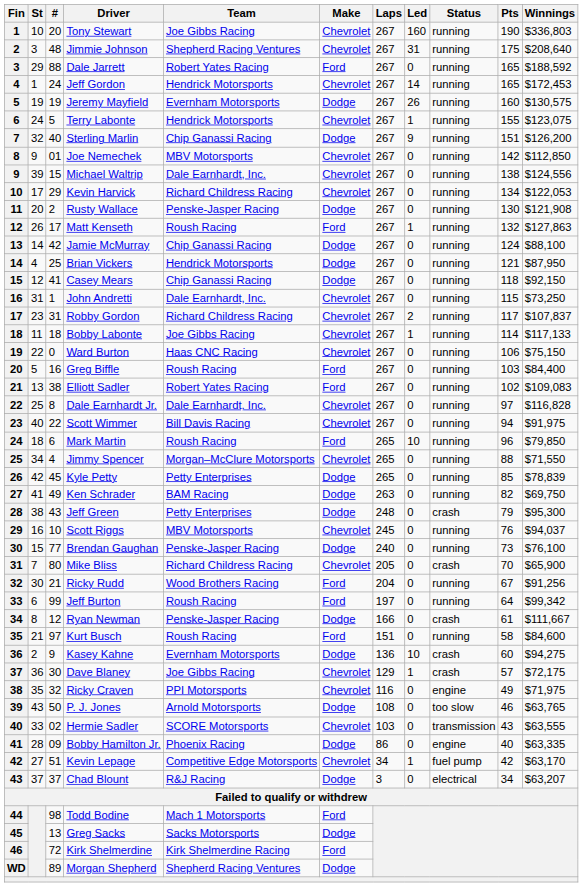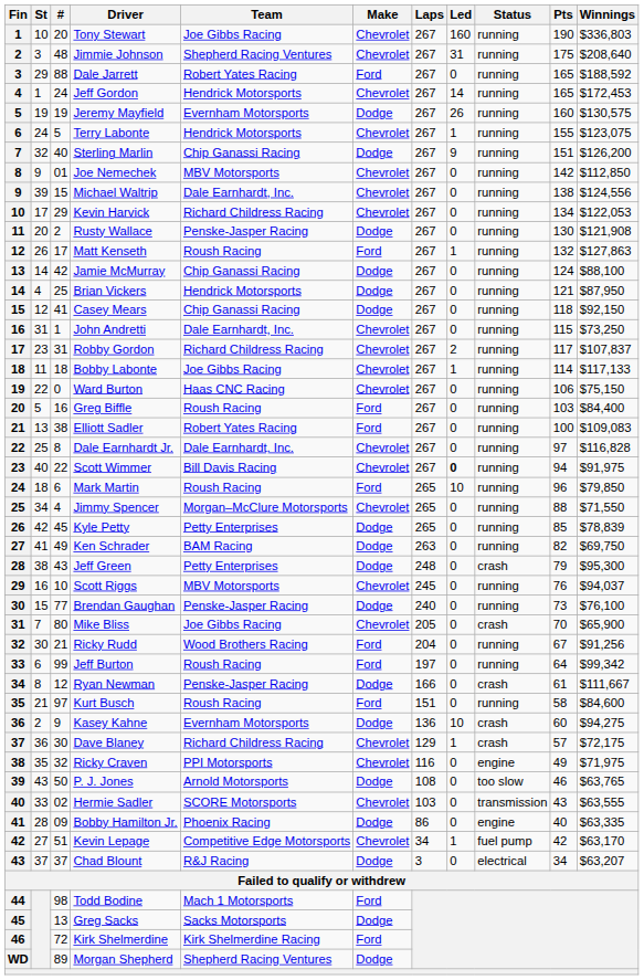Elliott Sadler | Pts: 102 -> 100
Scott Wimmer | Led: normal -> bold
Mike Bliss | Team: Richard Childress Racing -> Joe Gibbs Racing
Dave Blaney | Team: Joe Gibbs Racing -> Richard Childress Racing
